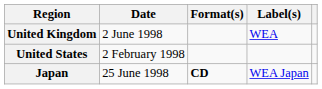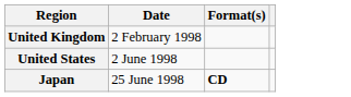- column: Label(s) | WEA | WEA Japan
United Kingdom | Date: 2 June 1998 -> 2 February 1998
United States | Date: 2 February 1998 -> 2 June 1998
